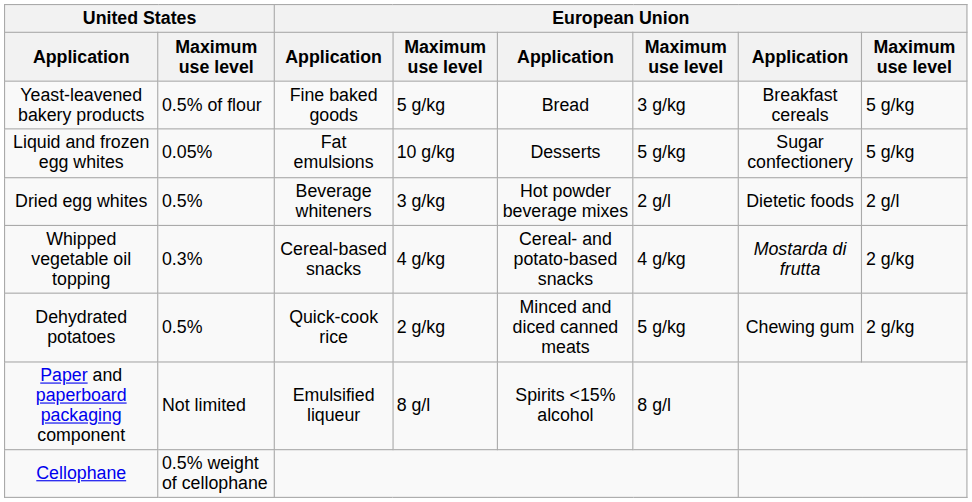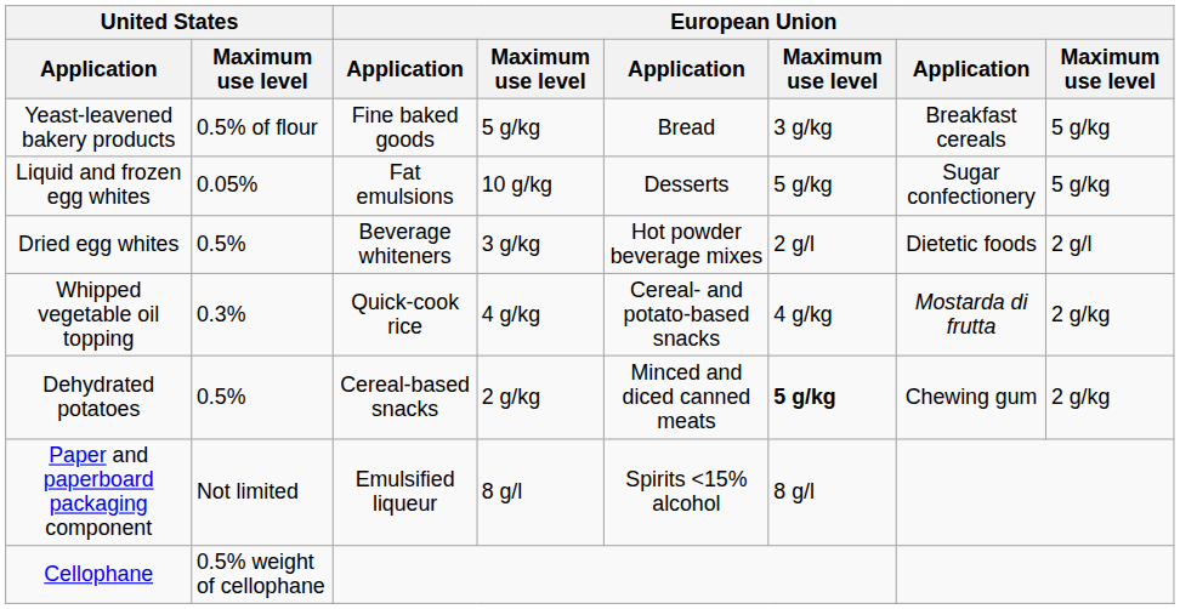Whipped vegetable oil topping | column 3: Cereal-based snacks -> Quick-cook rice
Dehydrated potatoes | column 3: Quick-cook rice -> Cereal-based snacks
Dehydrated potatoes | column 6: normal -> bold
